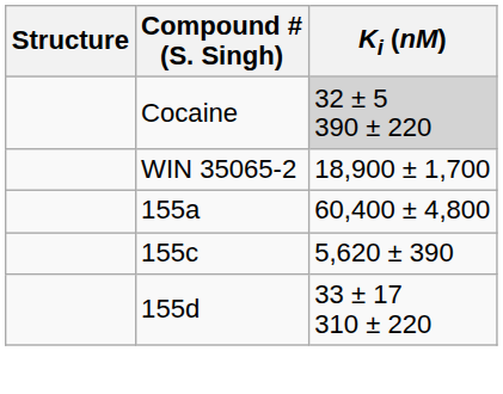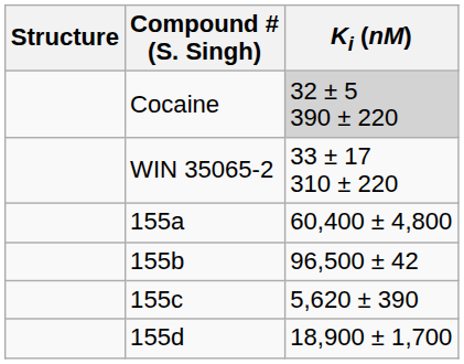WIN 35065-2 | Ki (nM): 18,900 ± 1,700 -> 33 ± 17 310 ± 220
+ row: 155b | 96,500 ± 42
155d | Ki (nM): 33 ± 17 310 ± 220 -> 18,900 ± 1,700
